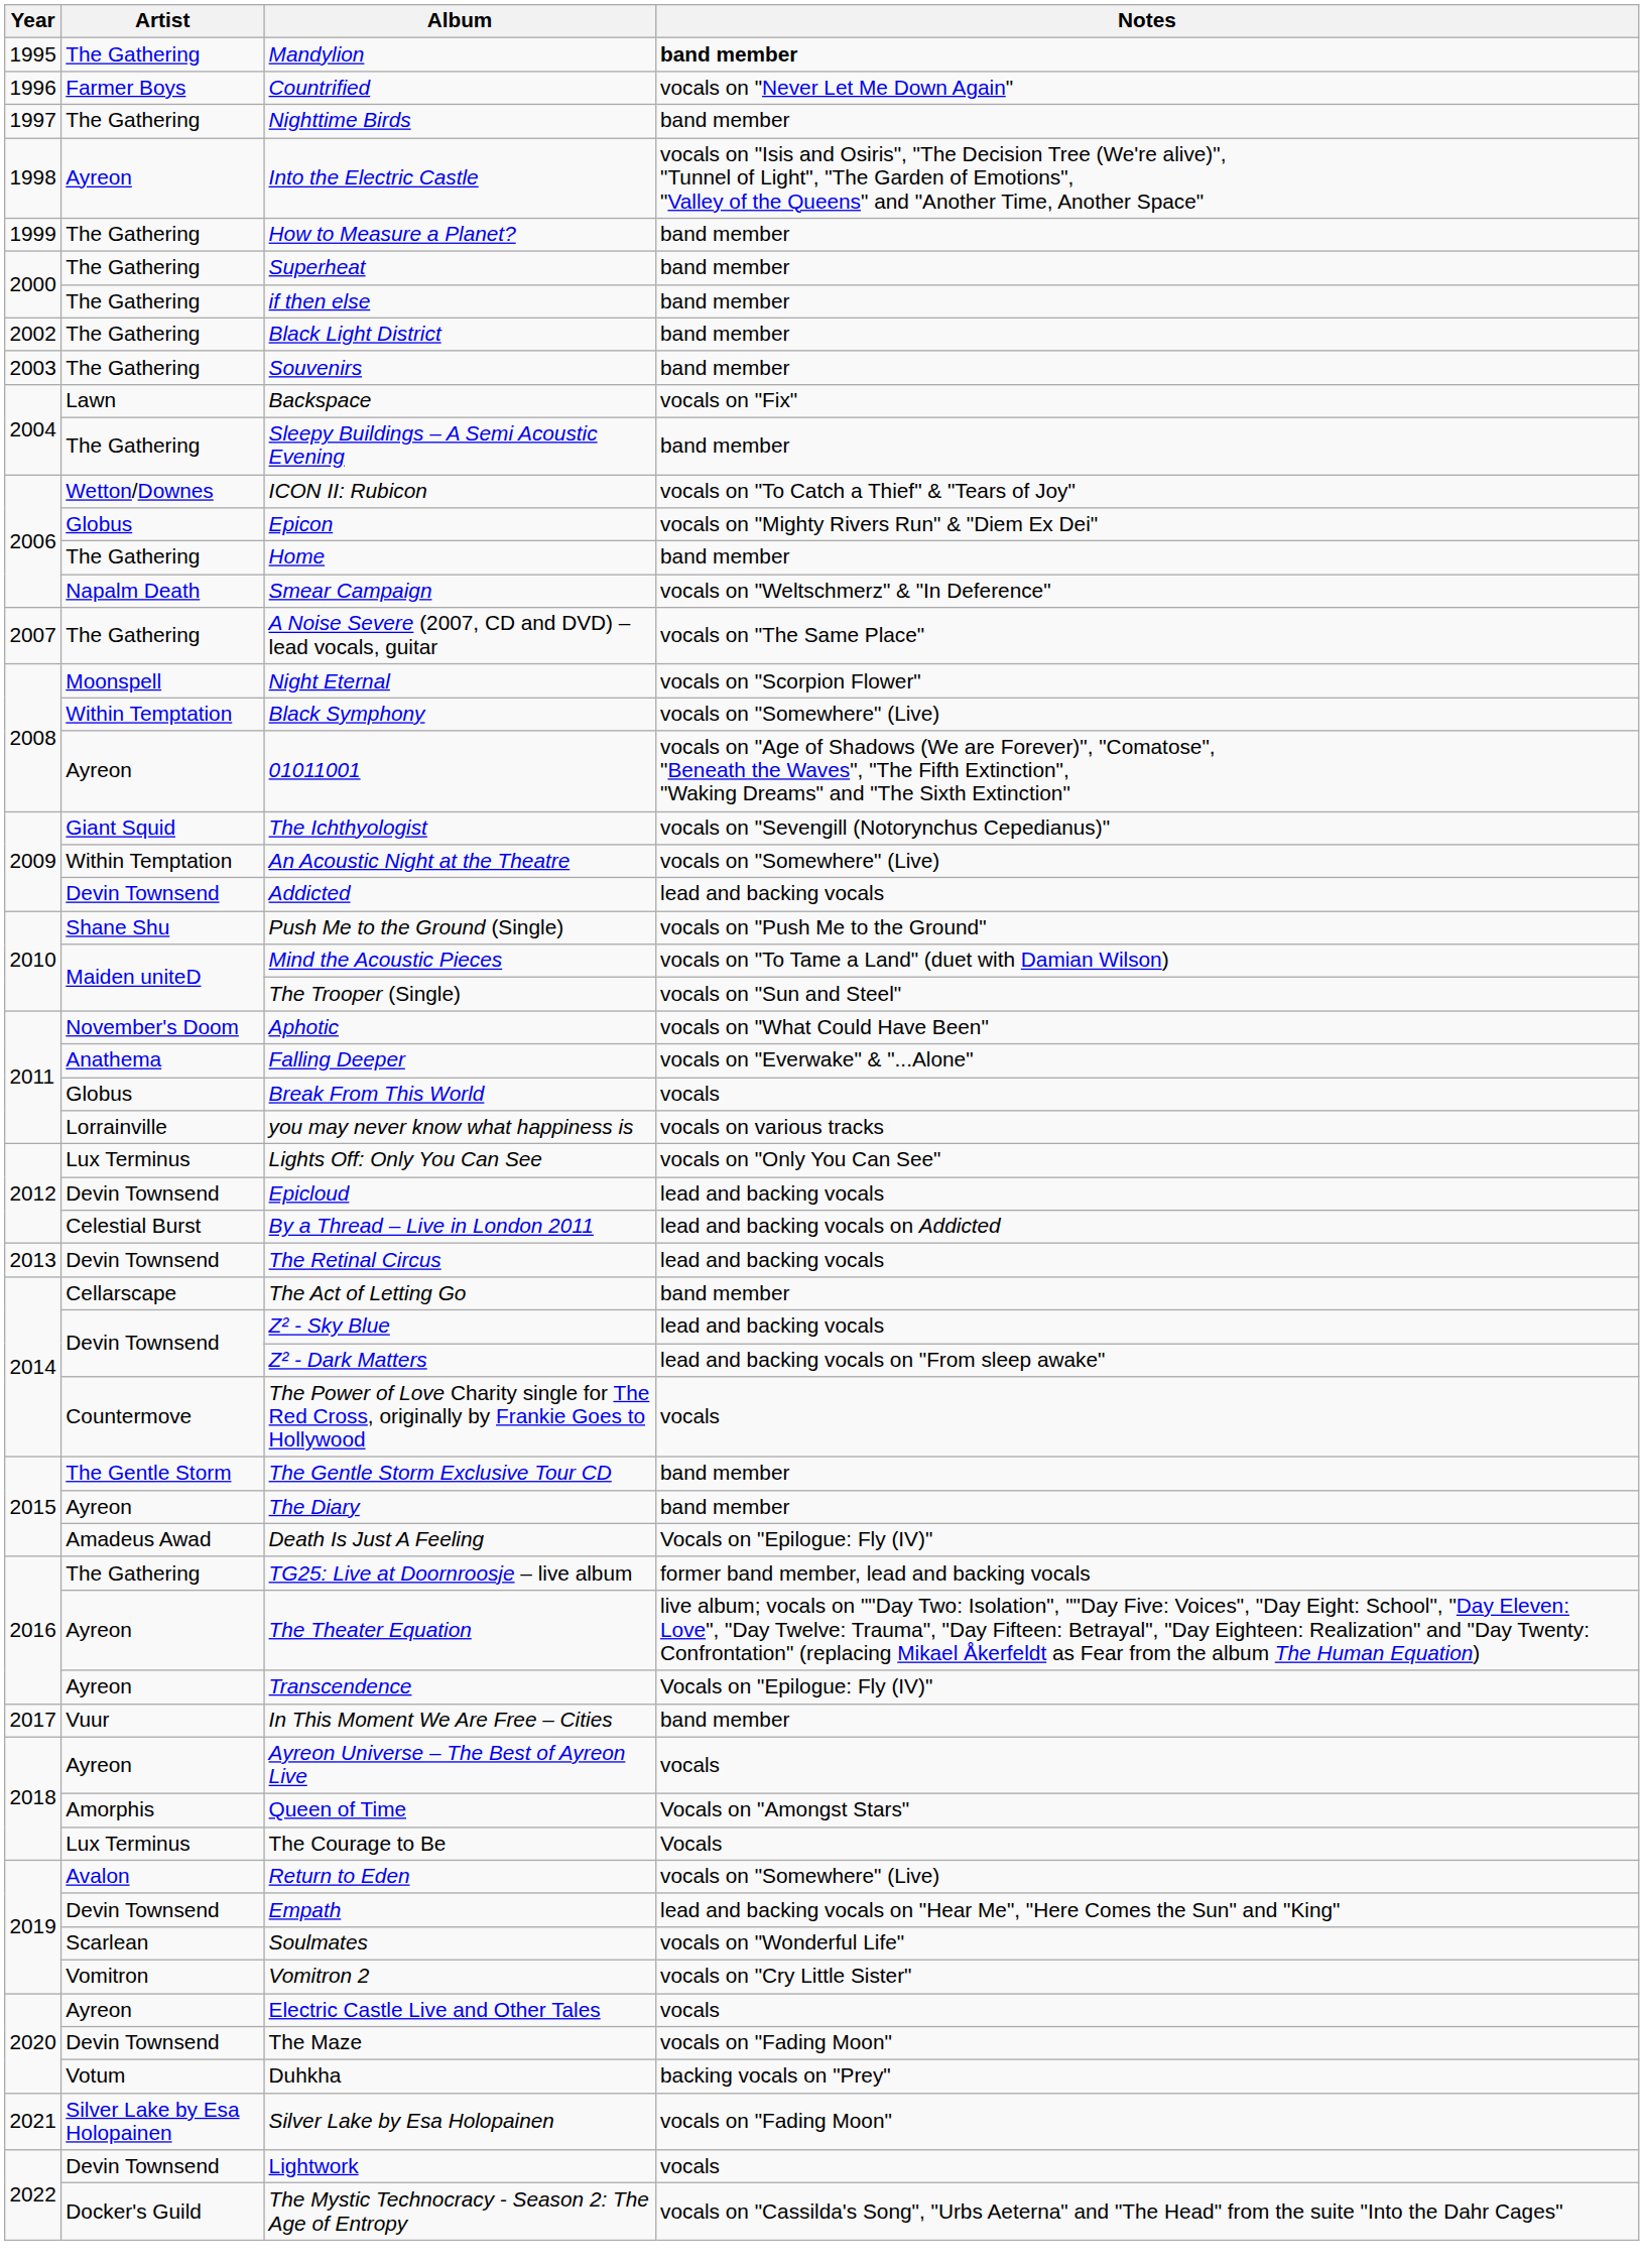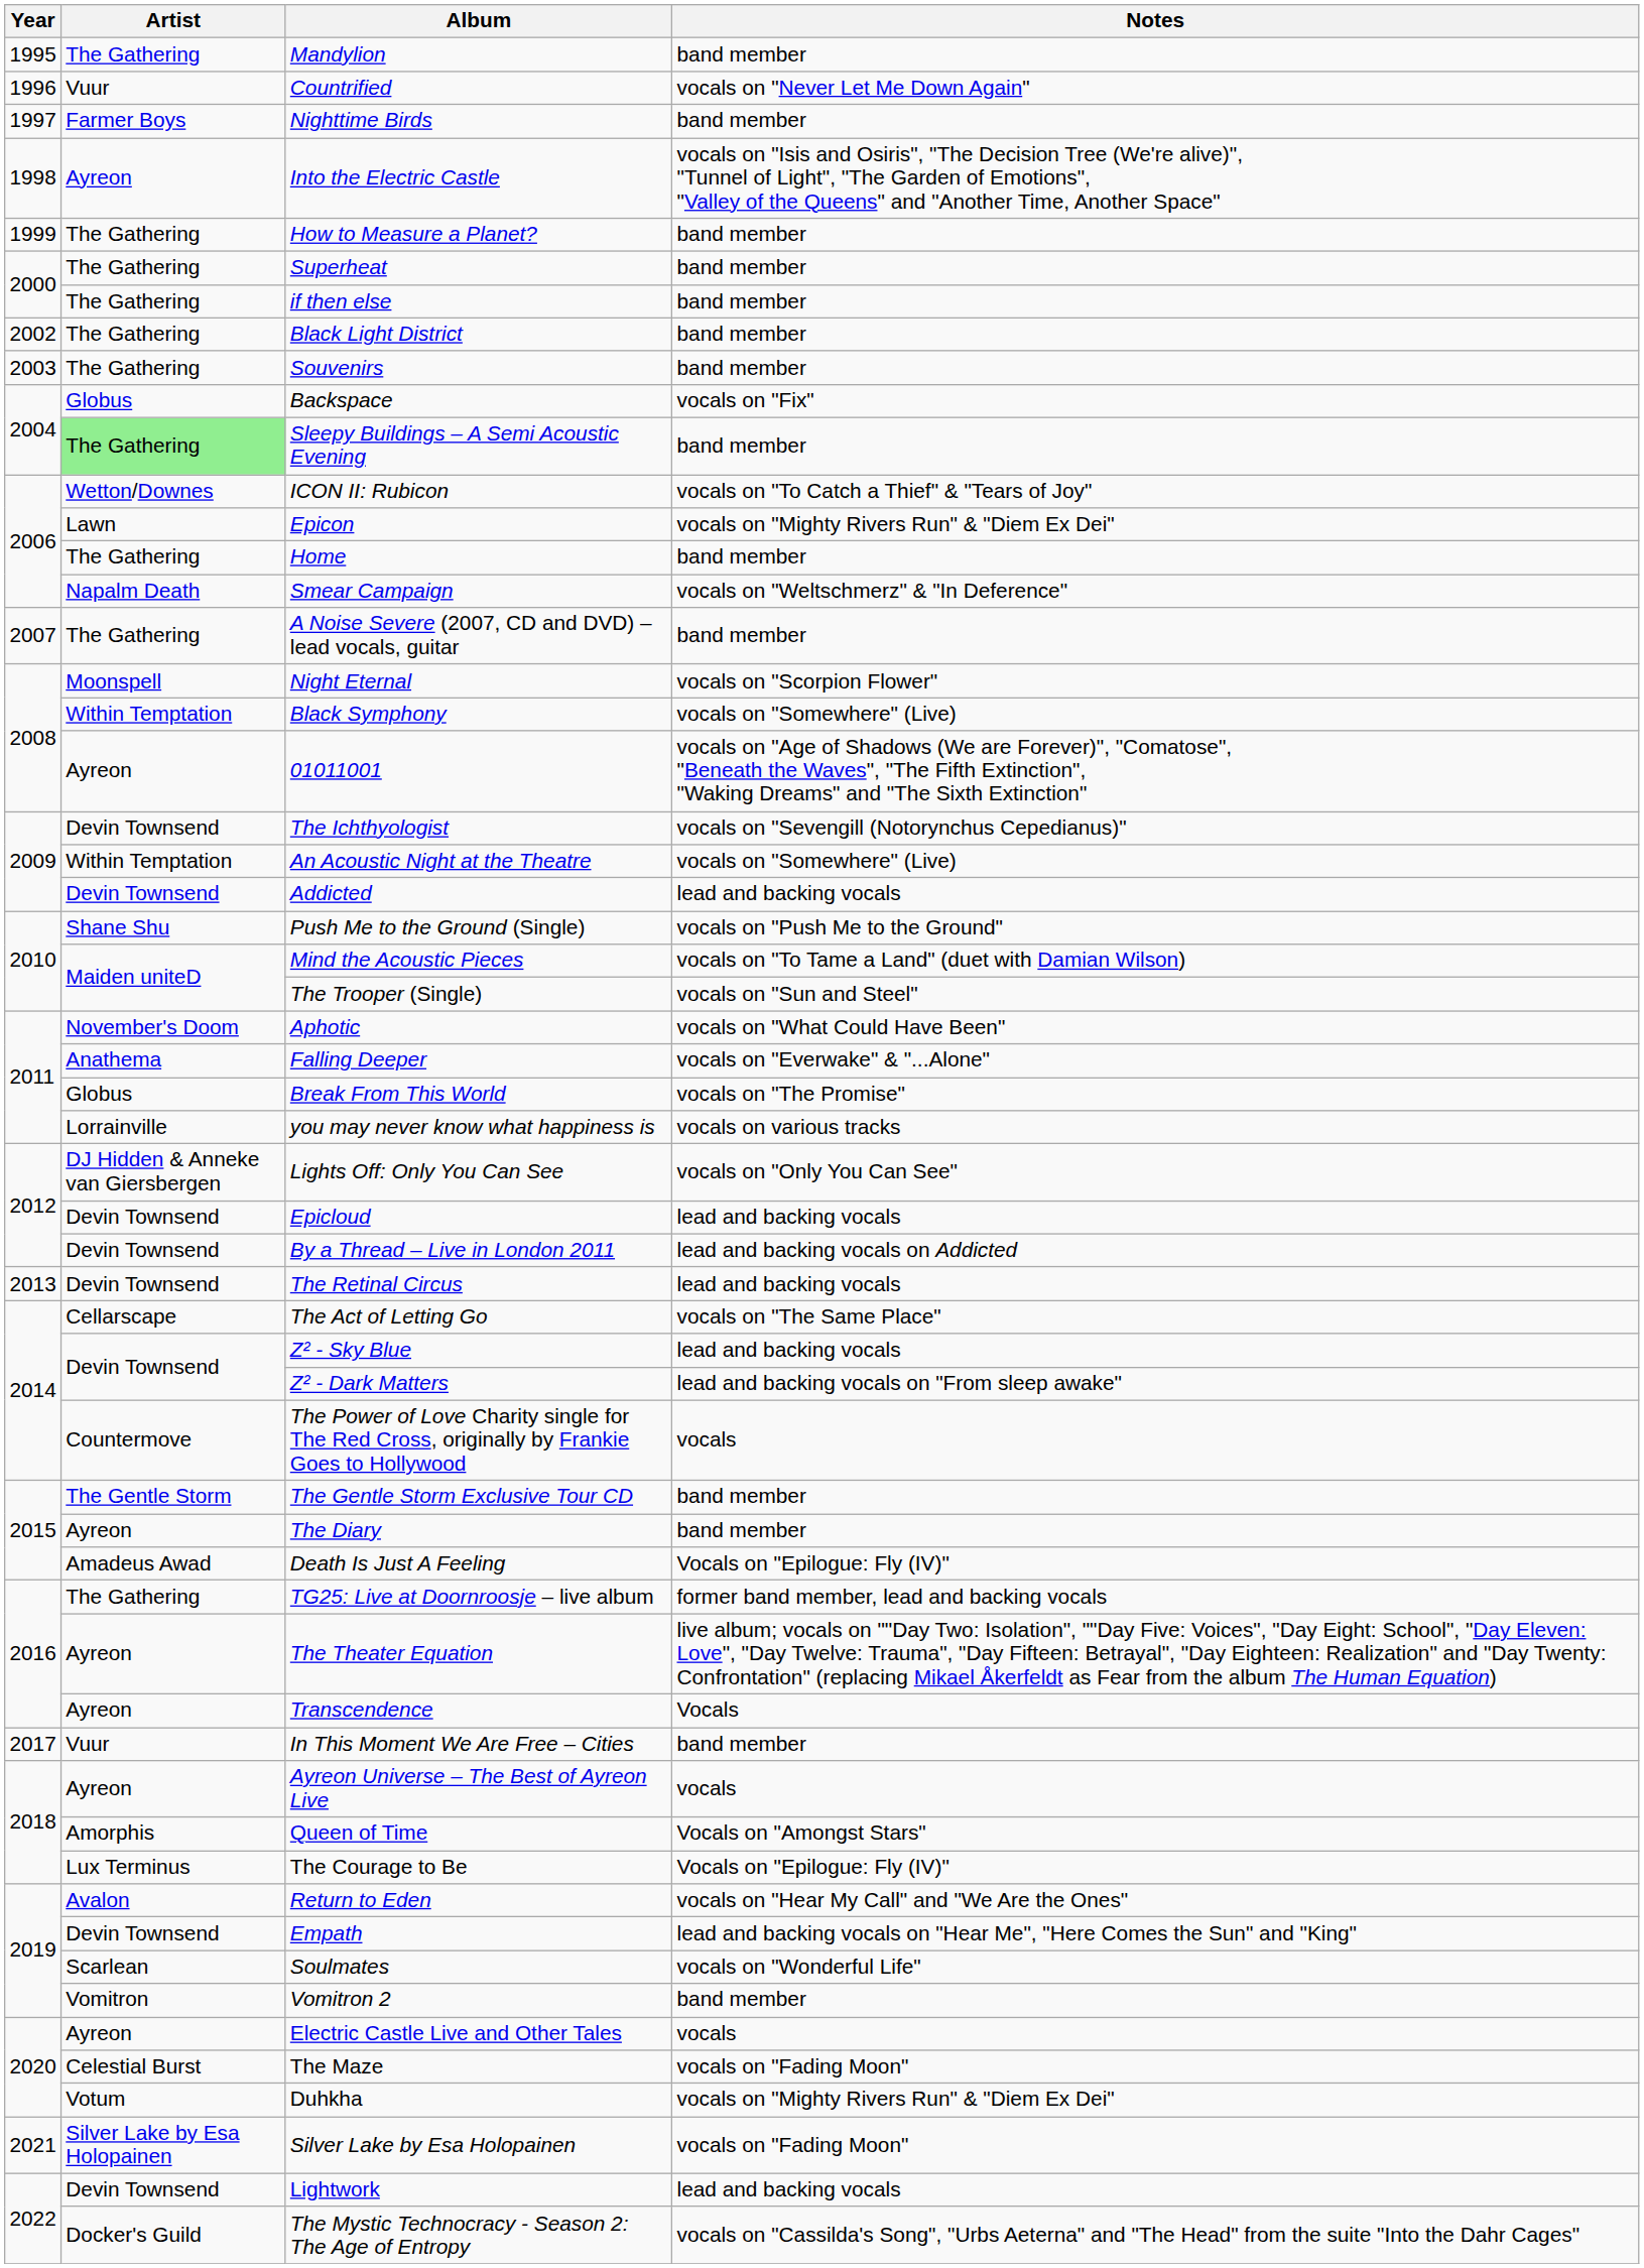Mandylion | Notes: bold -> normal
Countrified | Artist: Farmer Boys -> Vuur
Nighttime Birds | Artist: The Gathering -> Farmer Boys
Backspace | Artist: Lawn -> Globus
Sleepy Buildings – A Semi Acoustic Evening | Artist: no background -> lightgreen background
Epicon | Artist: Globus -> Lawn
A Noise Severe (2007, CD and DVD) – lead vocals, guitar | Notes: vocals on "The Same Place" -> band member
The Ichthyologist | Artist: Giant Squid -> Devin Townsend
Break From This World | Notes: vocals -> vocals on "The Promise"
Lights Off: Only You Can See | Artist: Lux Terminus -> DJ Hidden & Anneke van Giersbergen
By a Thread – Live in London 2011 | Artist: Celestial Burst -> Devin Townsend
The Act of Letting Go | Notes: band member -> vocals on "The Same Place"
Transcendence | Notes: Vocals on "Epilogue: Fly (IV)" -> Vocals
The Courage to Be | Notes: Vocals -> Vocals on "Epilogue: Fly (IV)"
Return to Eden | Notes: vocals on "Somewhere" (Live) -> vocals on "Hear My Call" and "We Are the Ones"
Vomitron 2 | Notes: vocals on "Cry Little Sister" -> band member
The Maze | Artist: Devin Townsend -> Celestial Burst
Duhkha | Notes: backing vocals on "Prey" -> vocals on "Mighty Rivers Run" & "Diem Ex Dei"
Lightwork | Notes: vocals -> lead and backing vocals
